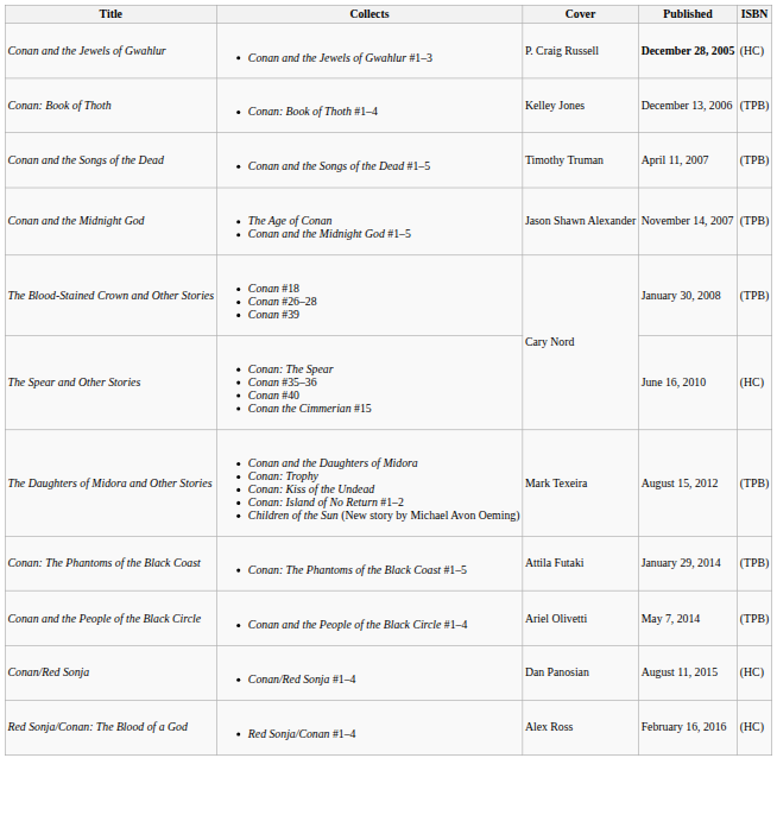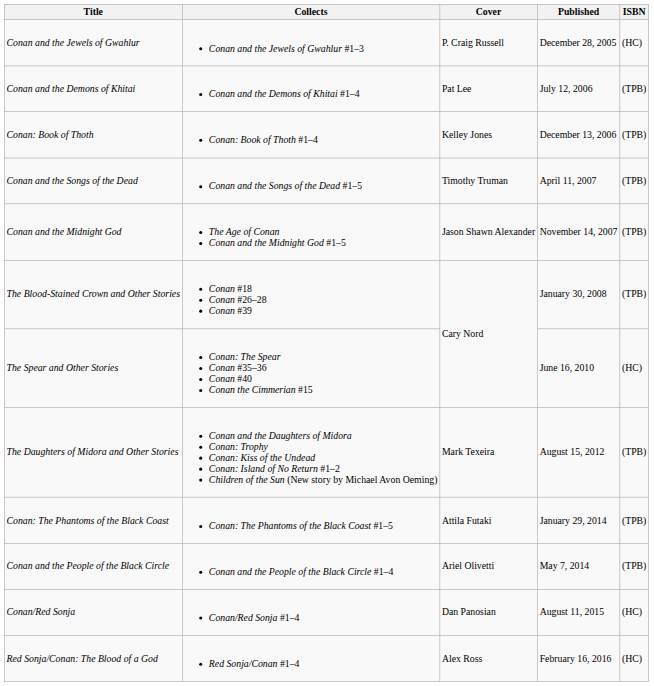Conan and the Jewels of Gwahlur | Published: bold -> normal
+ row: Conan and the Demons of Khitai | Conan and the Demons of Khitai #1–4 | Pat Lee | July 12, 2006 | (TPB)
